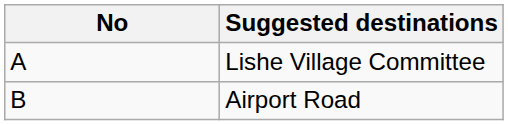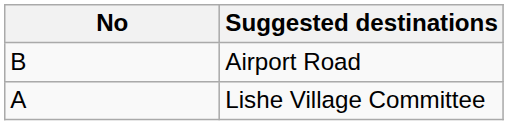rows swapped: Lishe Village Committee <-> Airport Road
